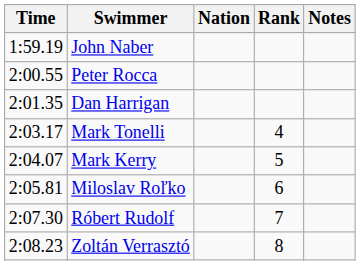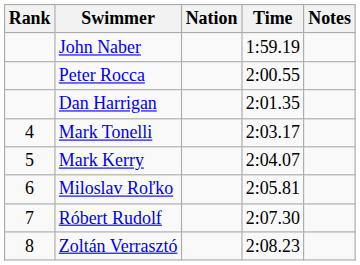columns swapped: Rank <-> Time
